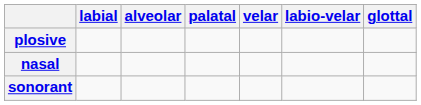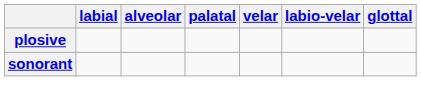- row: nasal
